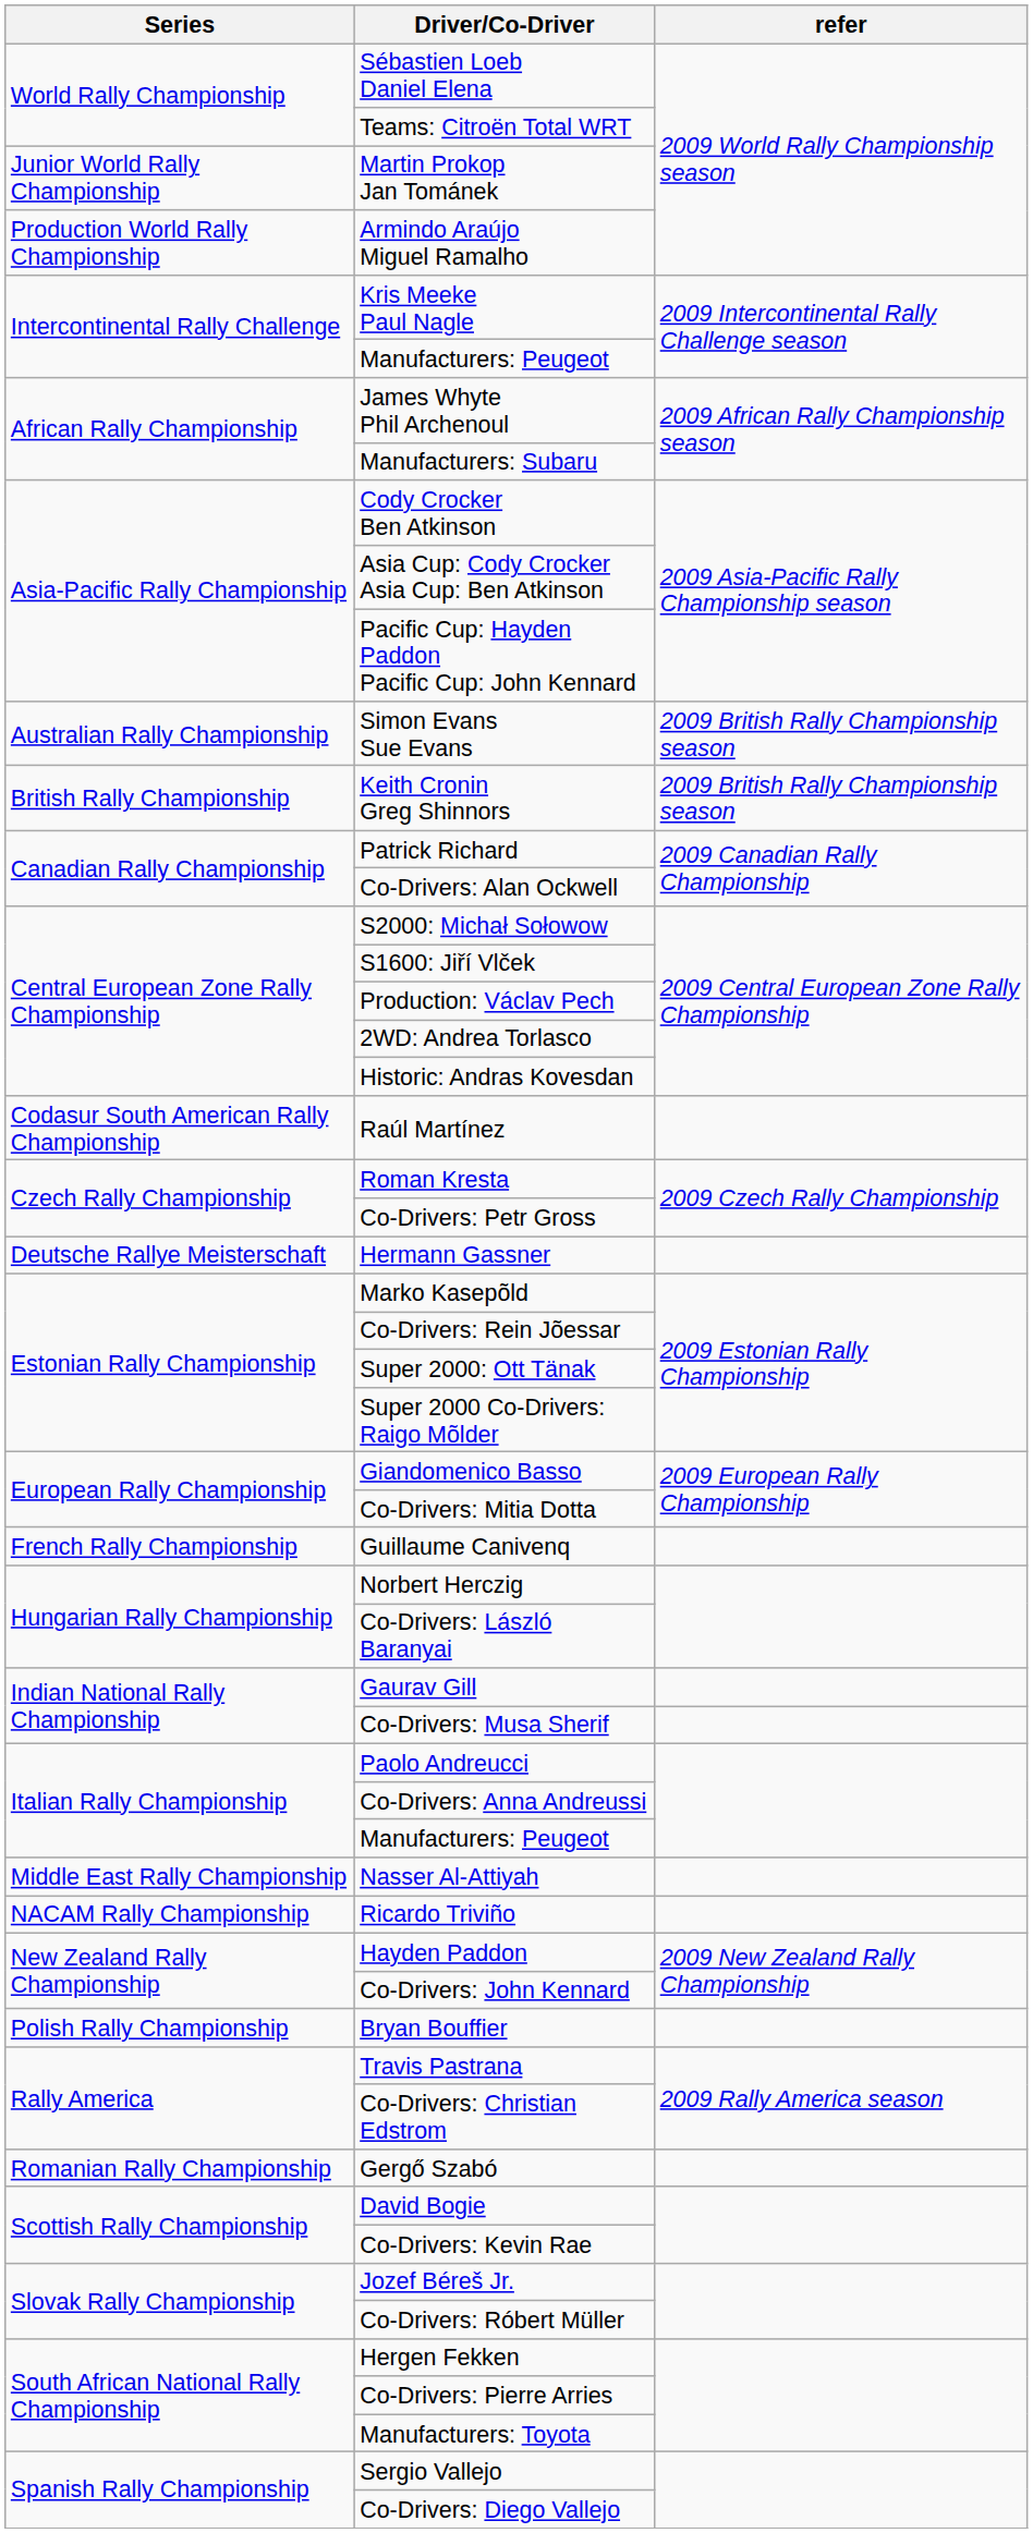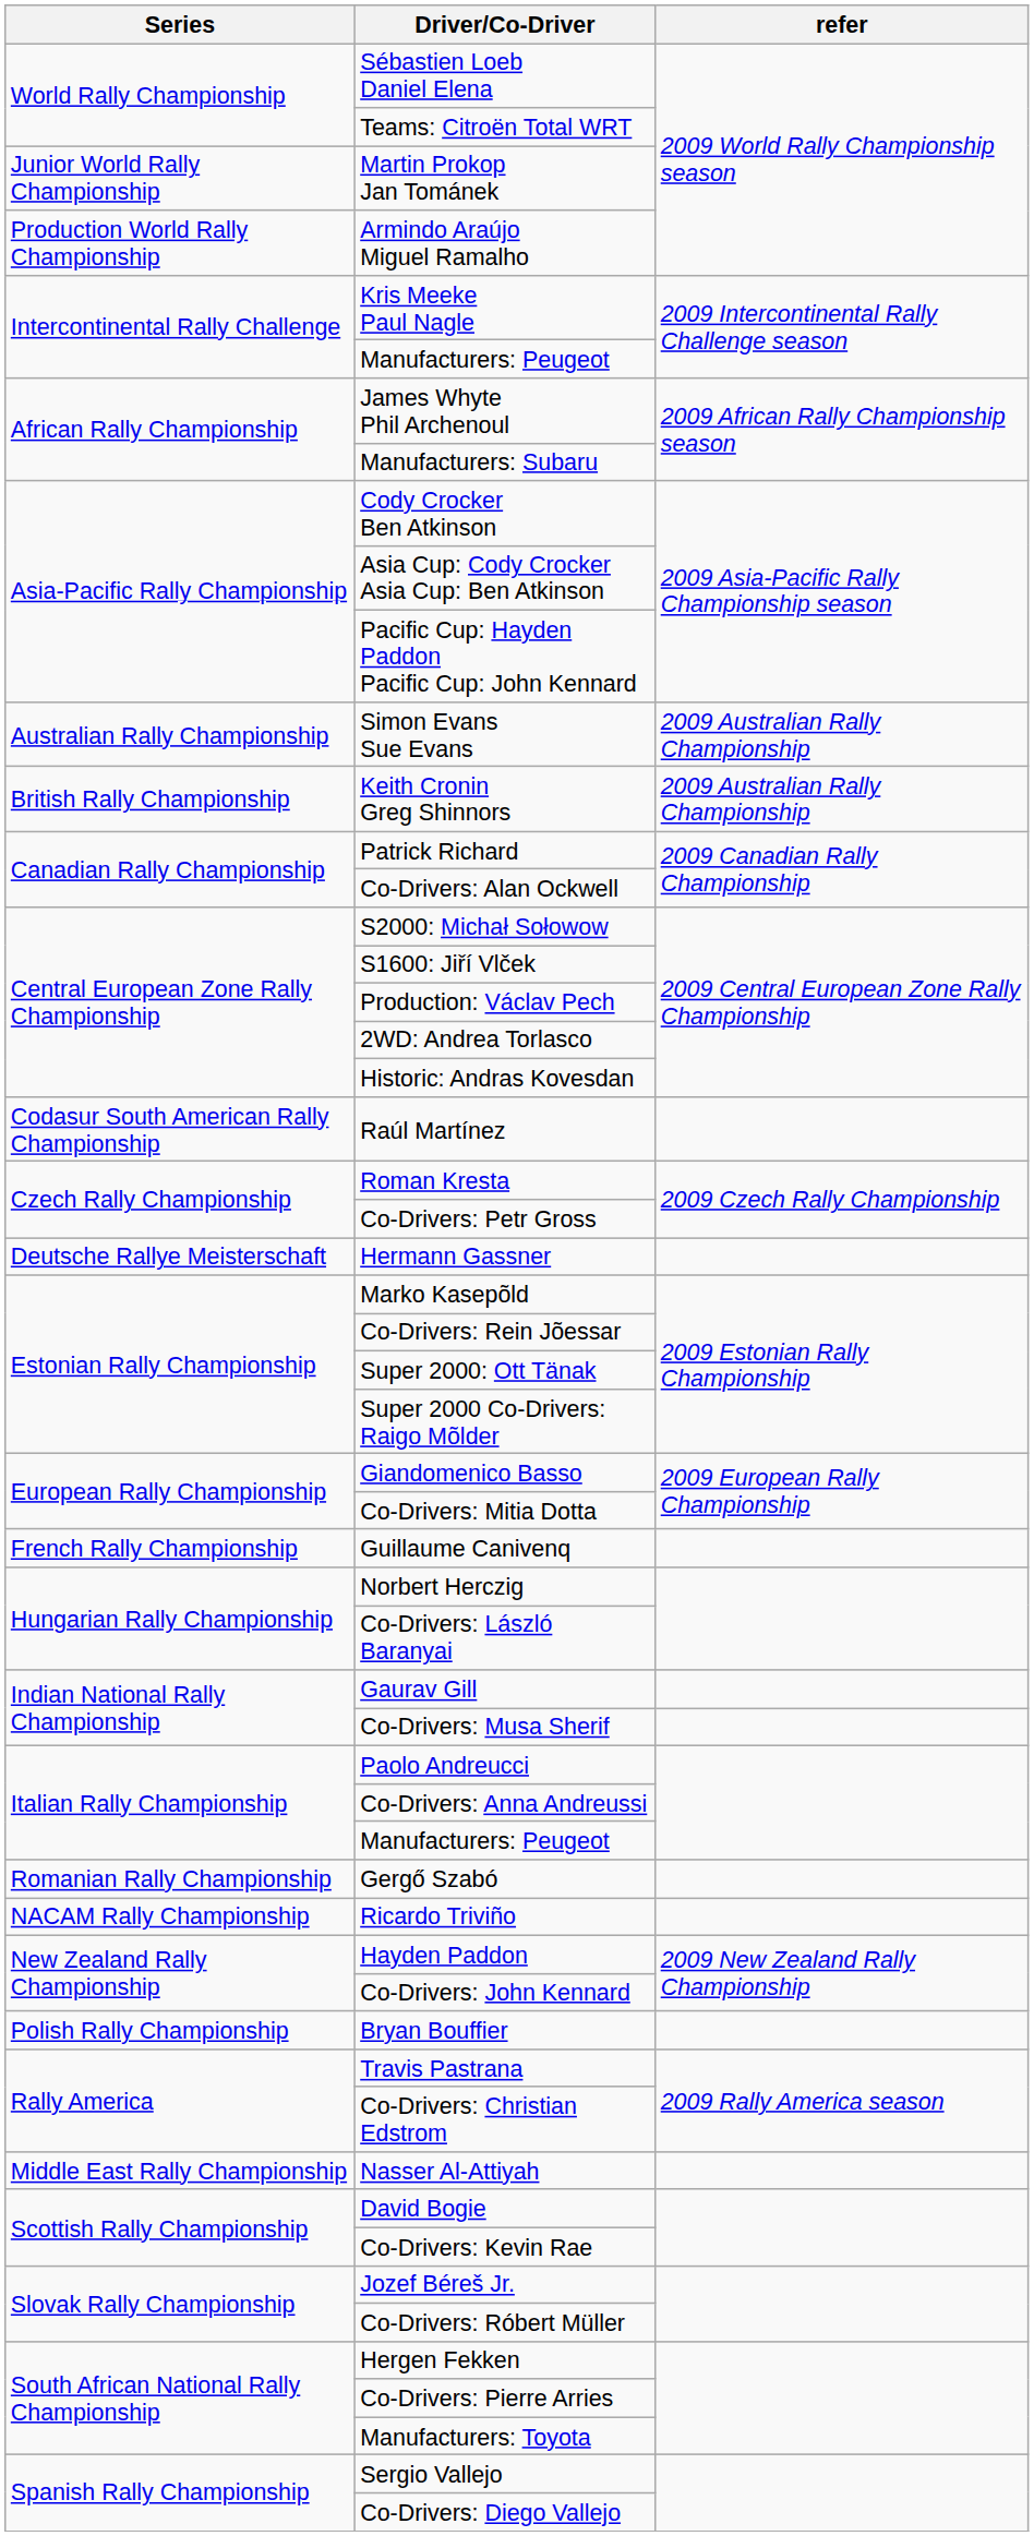Simon Evans Sue Evans | refer: 2009 British Rally Championship season -> 2009 Australian Rally Championship
Keith Cronin Greg Shinnors | refer: 2009 British Rally Championship season -> 2009 Australian Rally Championship
rows swapped: Nasser Al-Attiyah <-> Gergő Szabó
